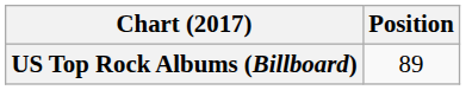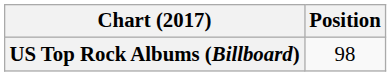US Top Rock Albums (Billboard) | Position: 89 -> 98
